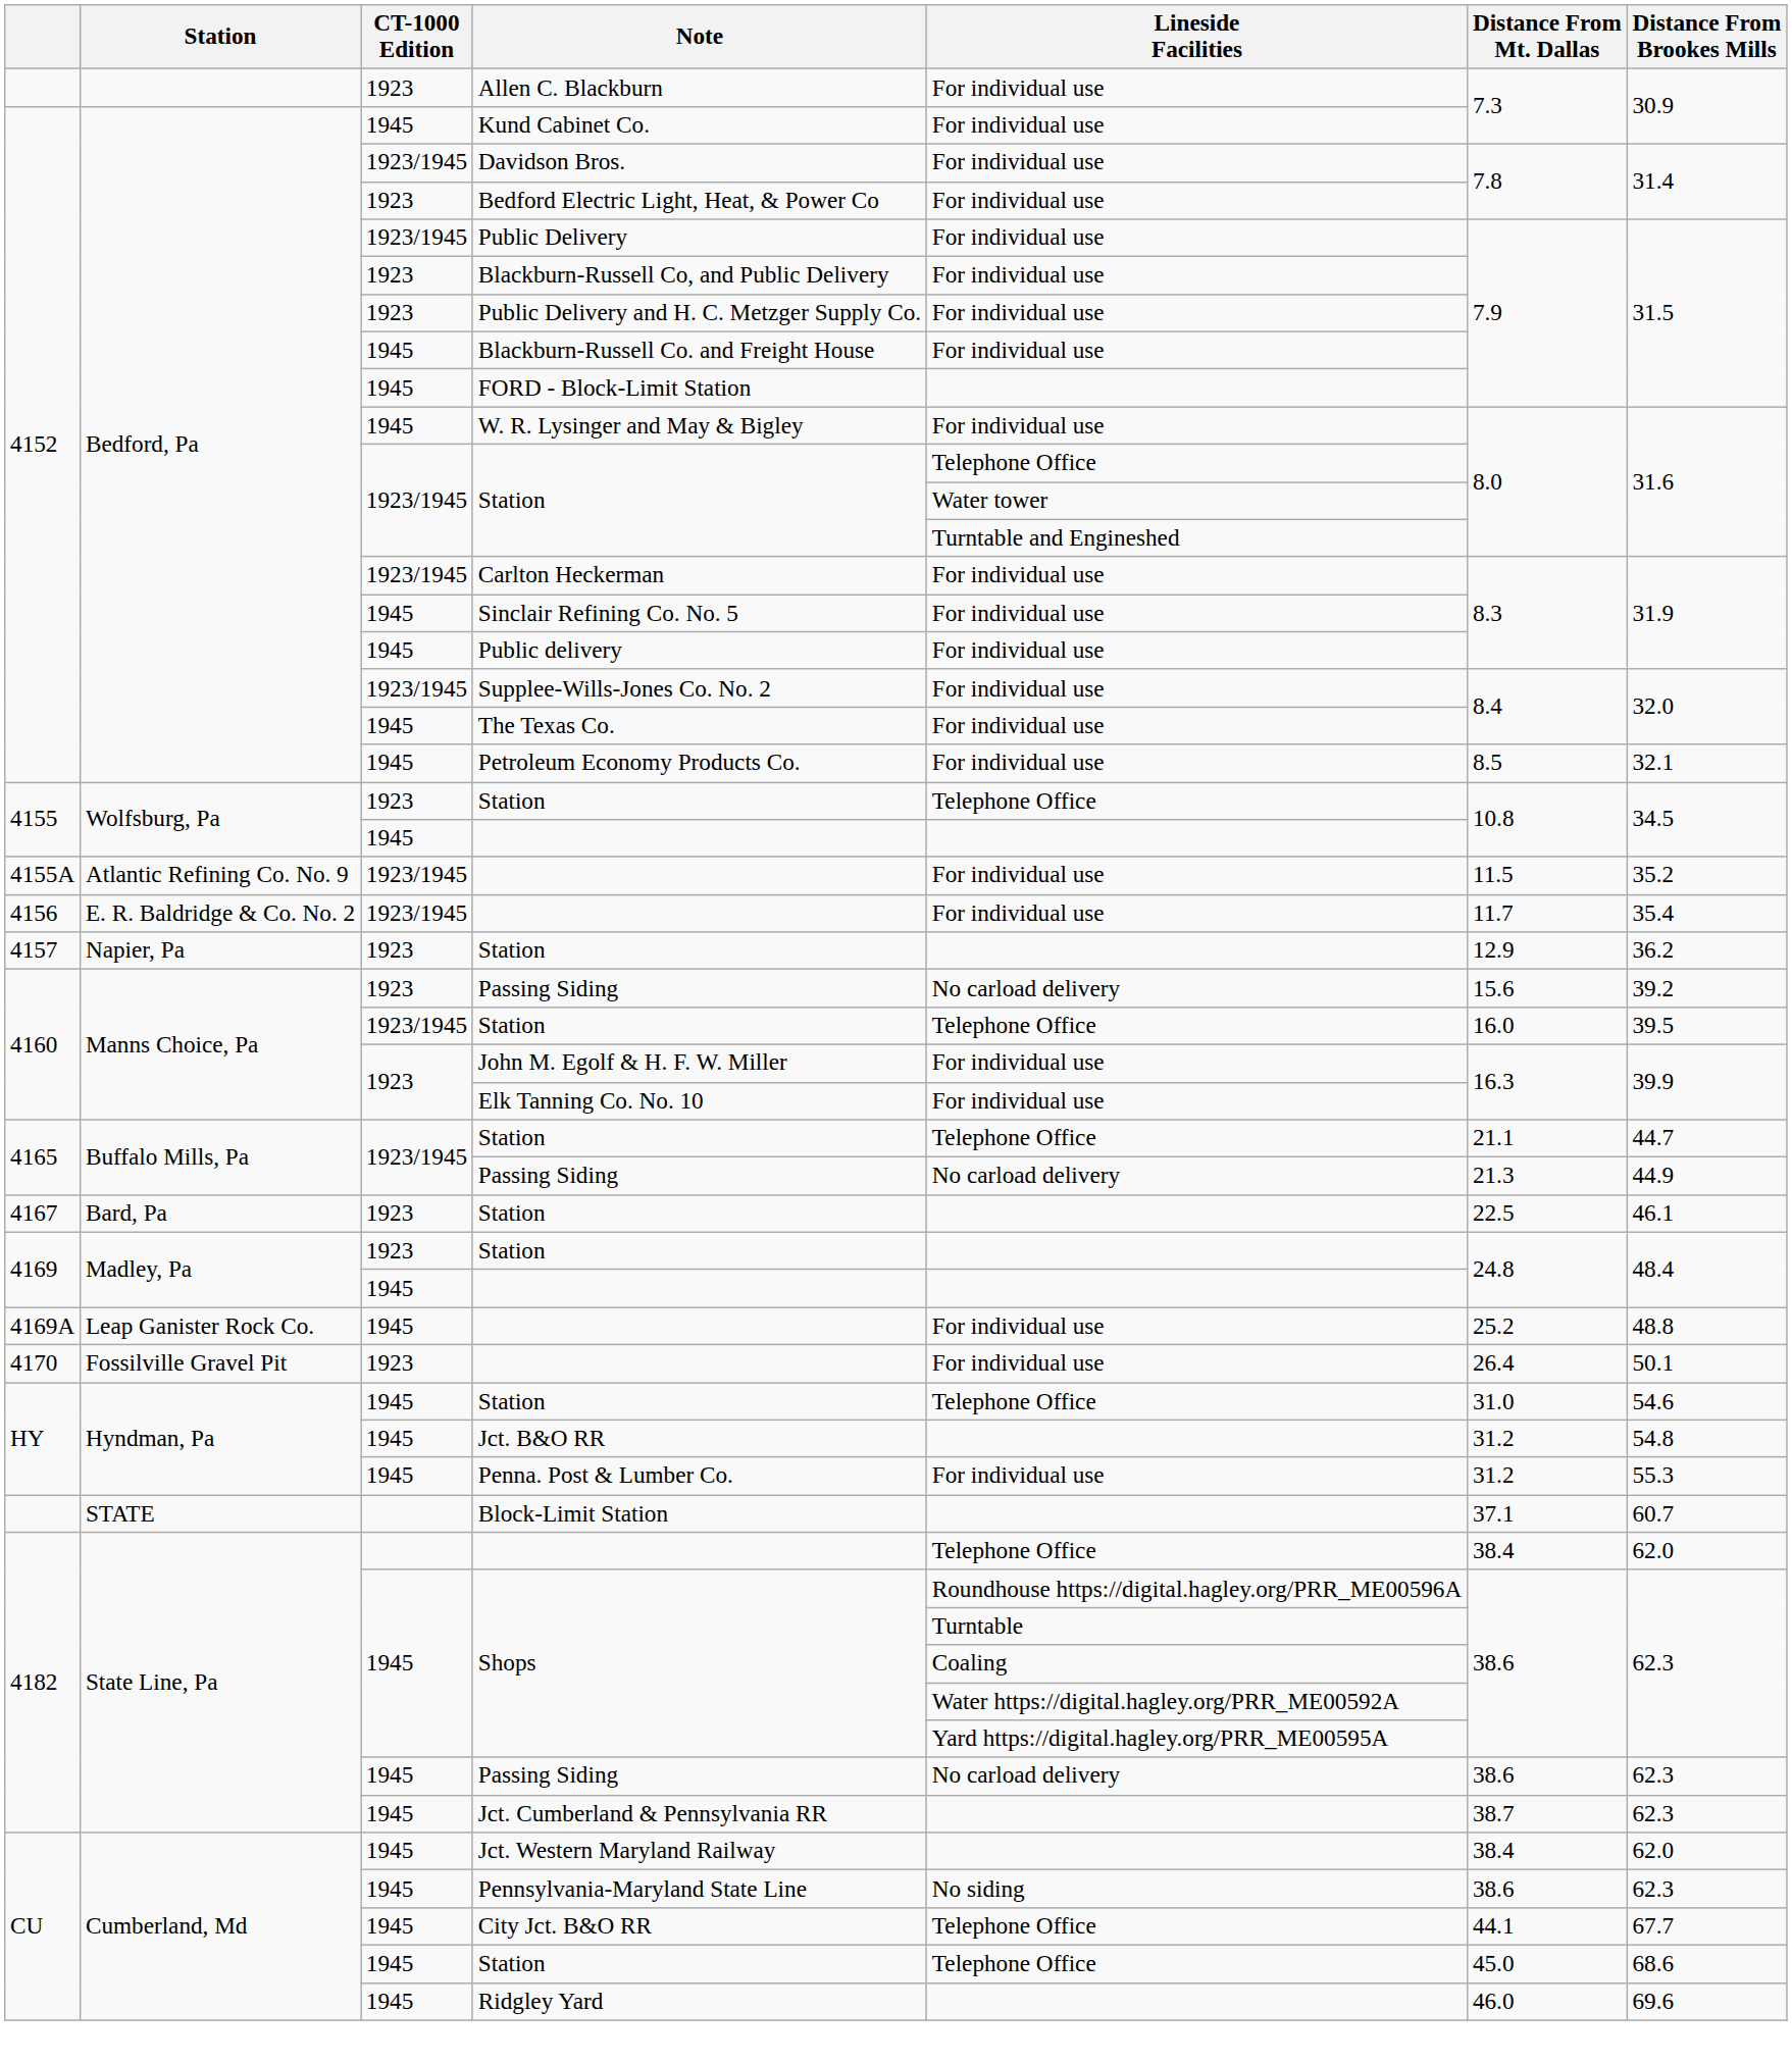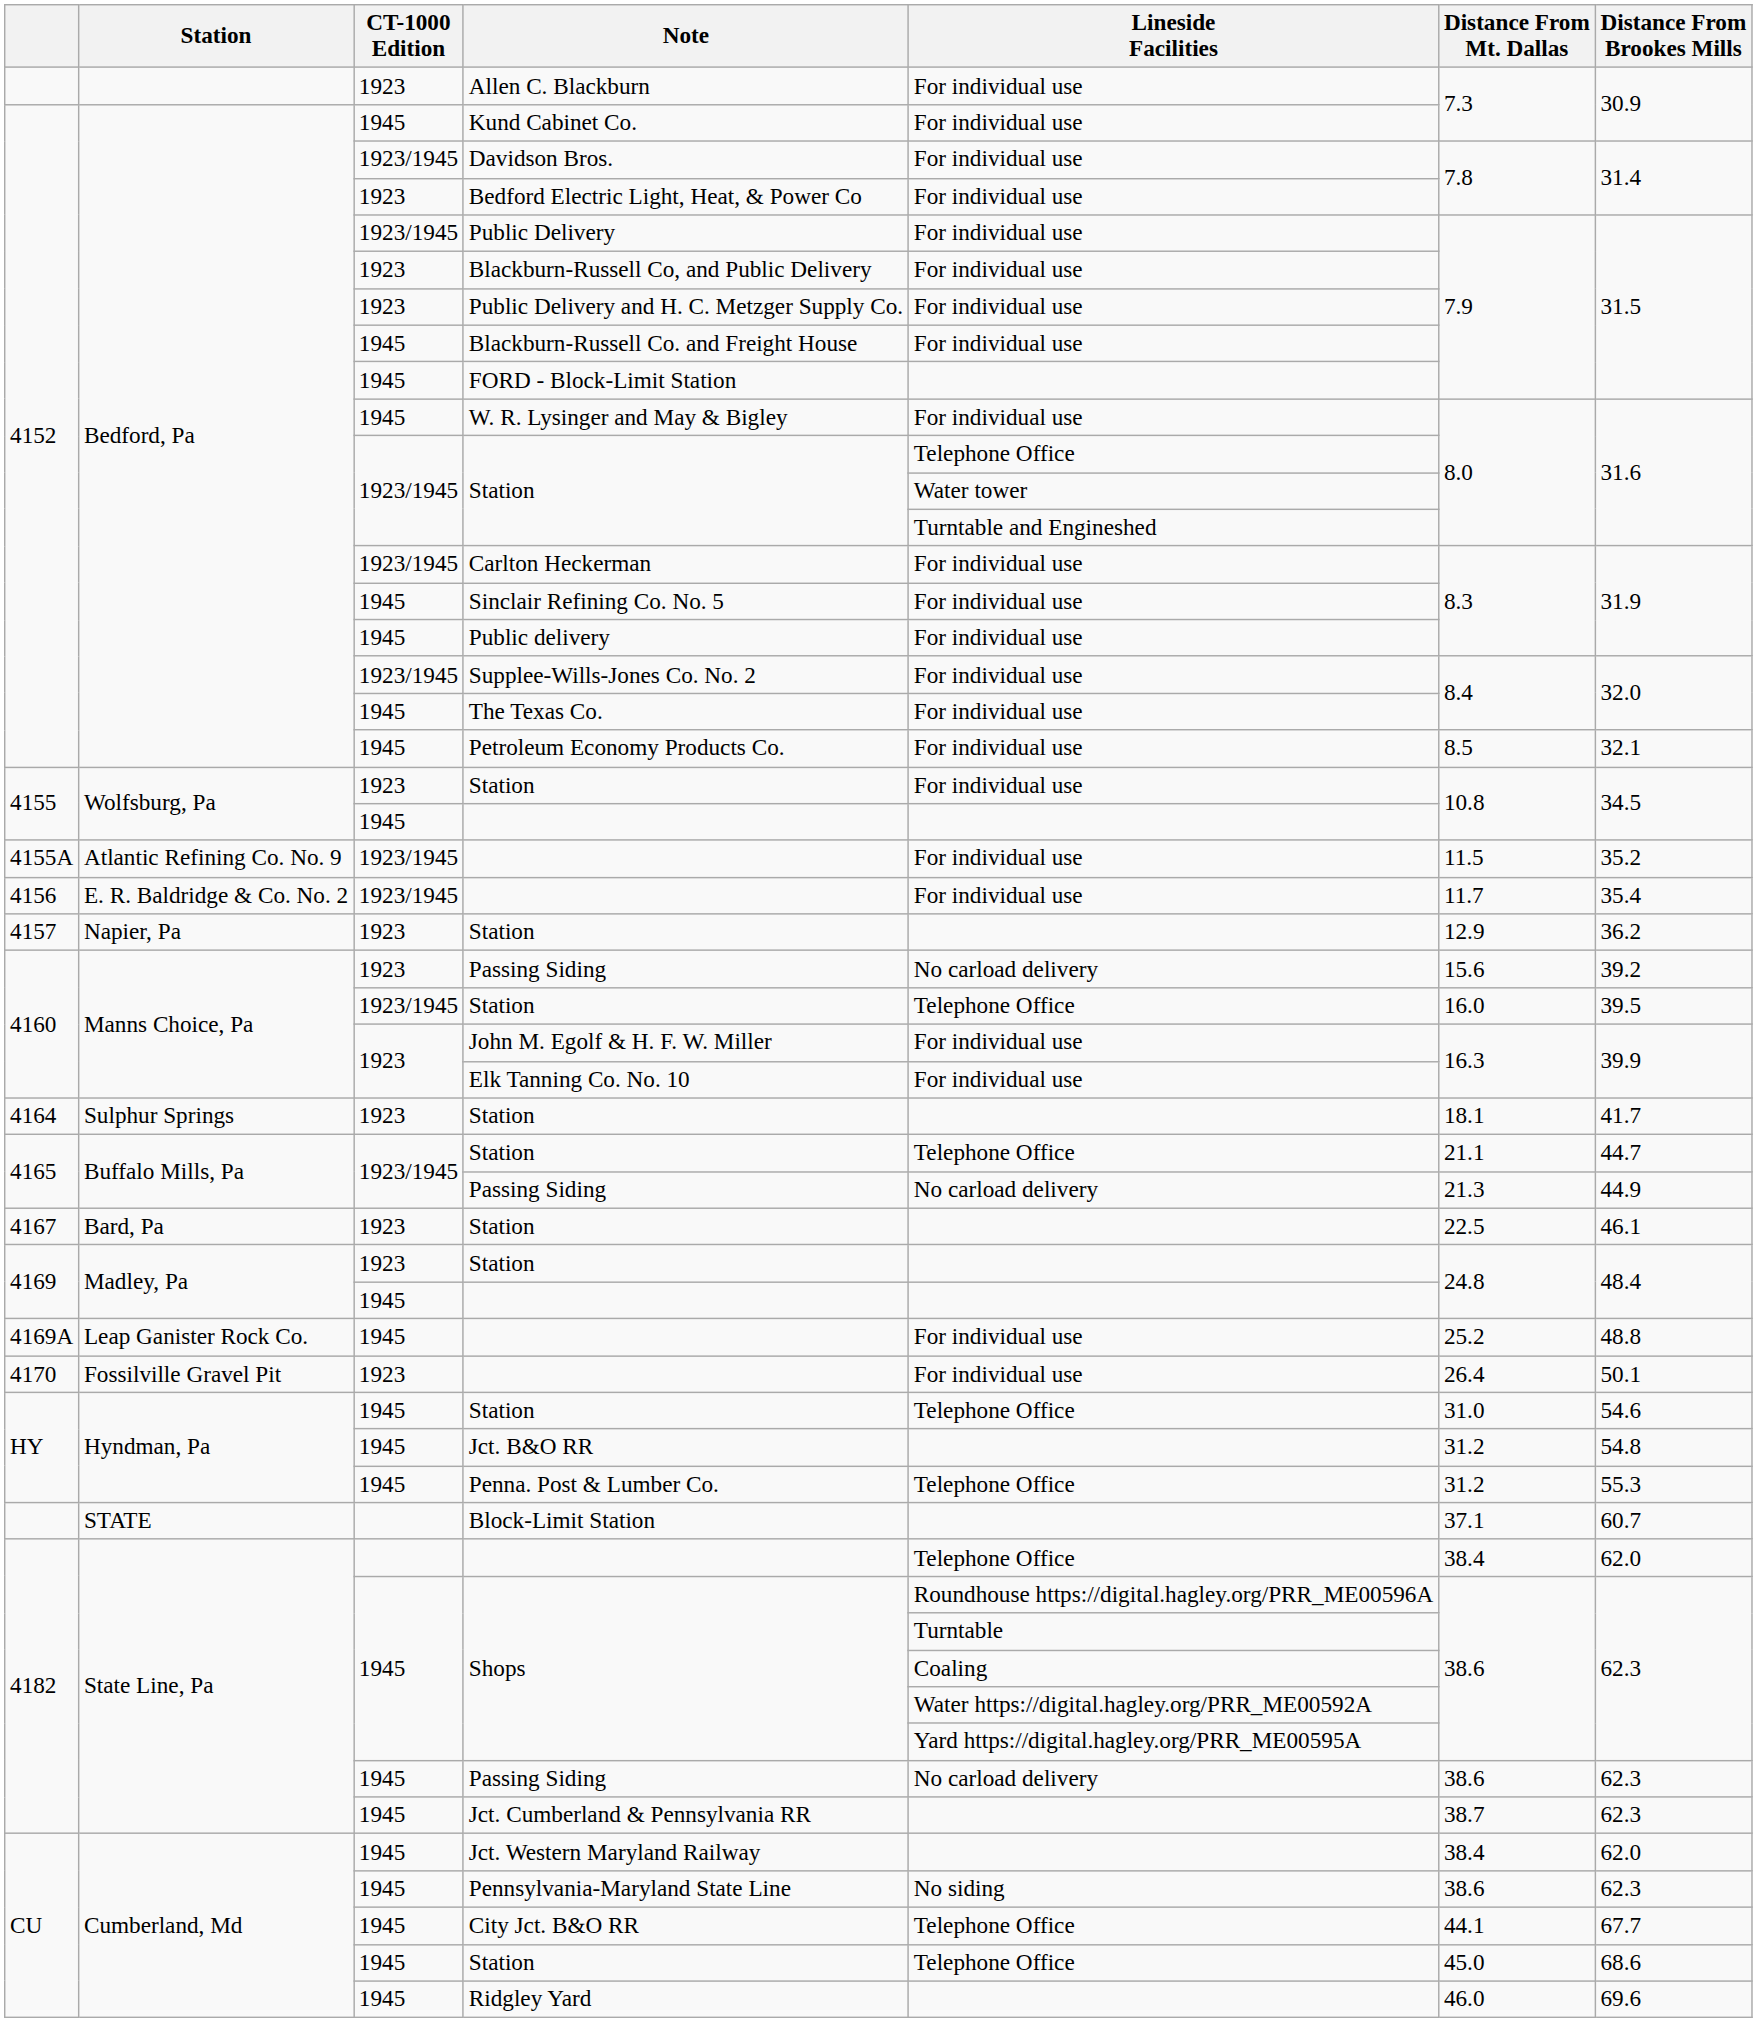Wolfsburg, Pa / Station | Lineside Facilities: Telephone Office -> For individual use
+ row: 4164 | Sulphur Springs | 1923 | Station | 18.1 | 41.7
Penna. Post & Lumber Co. | Lineside Facilities: For individual use -> Telephone Office
